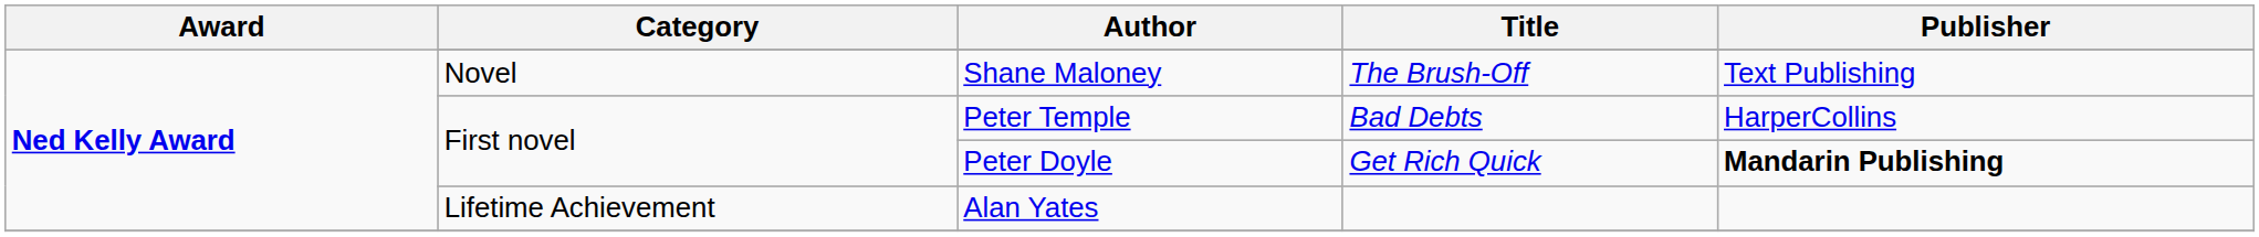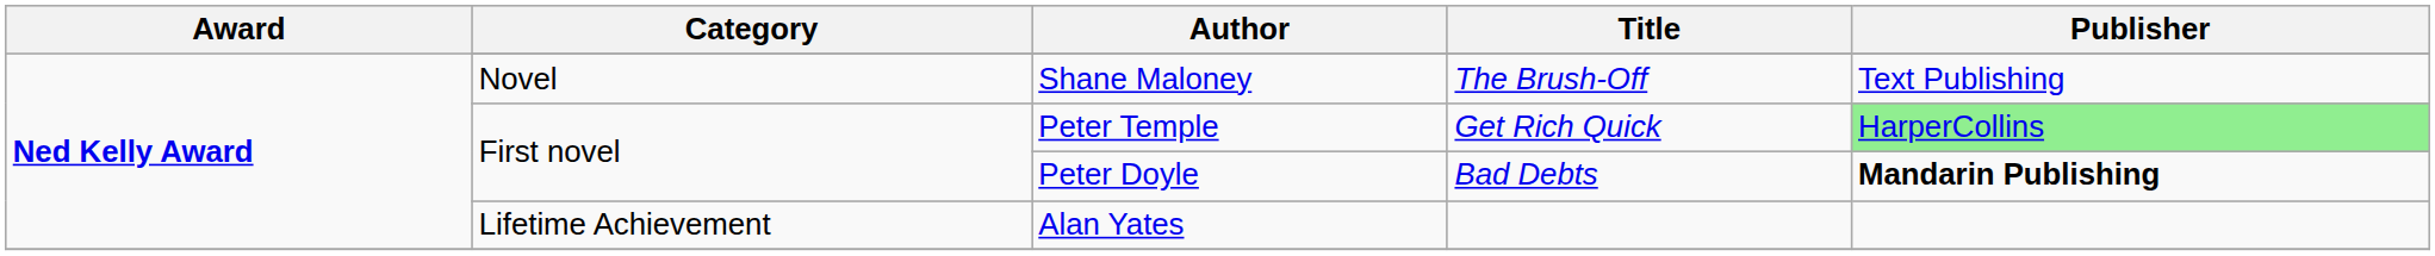Peter Temple | Title: Bad Debts -> Get Rich Quick
Peter Temple | Publisher: no background -> lightgreen background
Peter Doyle | Title: Get Rich Quick -> Bad Debts
